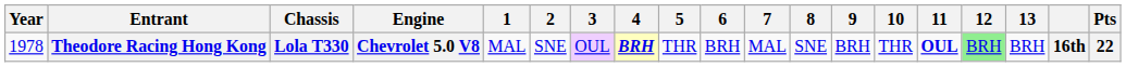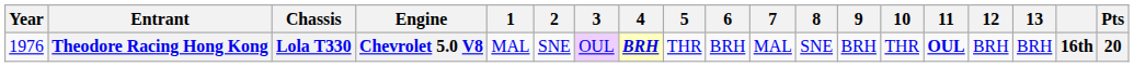Theodore Racing Hong Kong | Year: 1978 -> 1976
Theodore Racing Hong Kong | 12: lightgreen background -> no background
Theodore Racing Hong Kong | Pts: 22 -> 20
